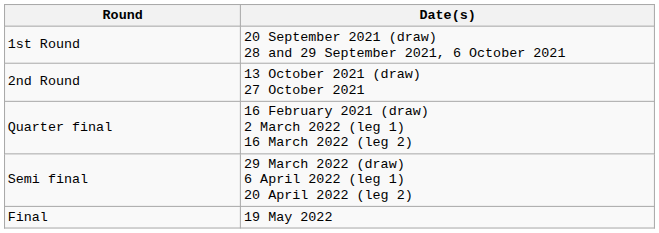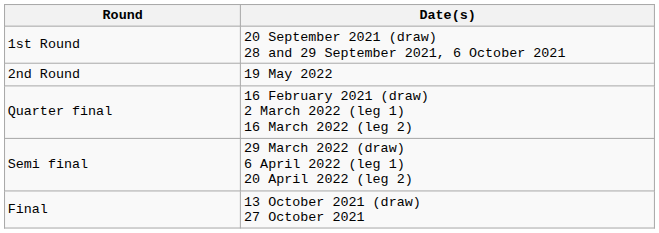2nd Round | Date(s): 13 October 2021 (draw) 27 October 2021 -> 19 May 2022
Final | Date(s): 19 May 2022 -> 13 October 2021 (draw) 27 October 2021
